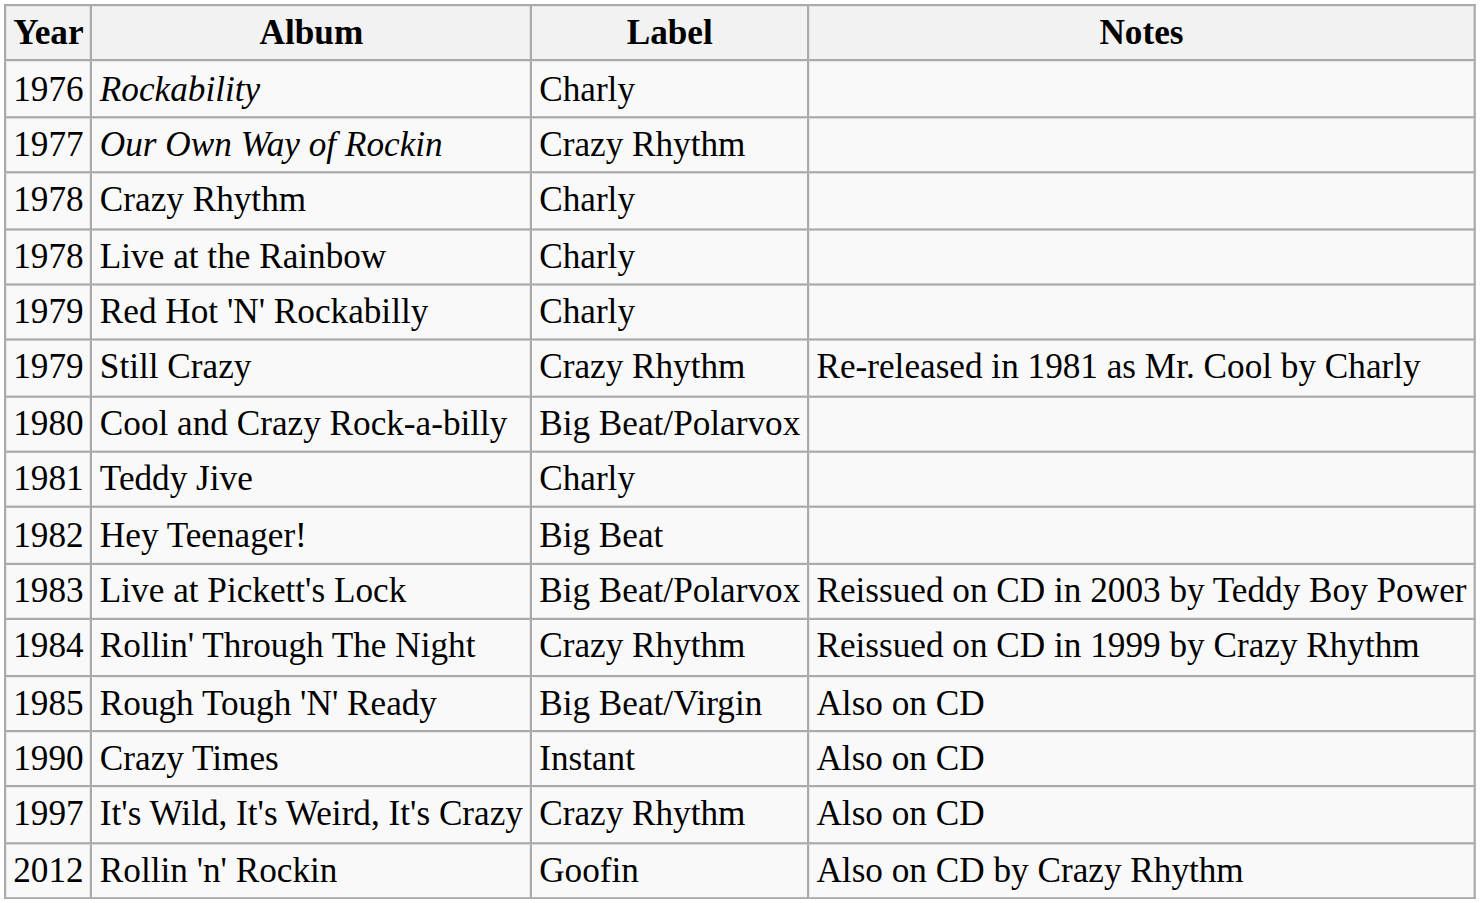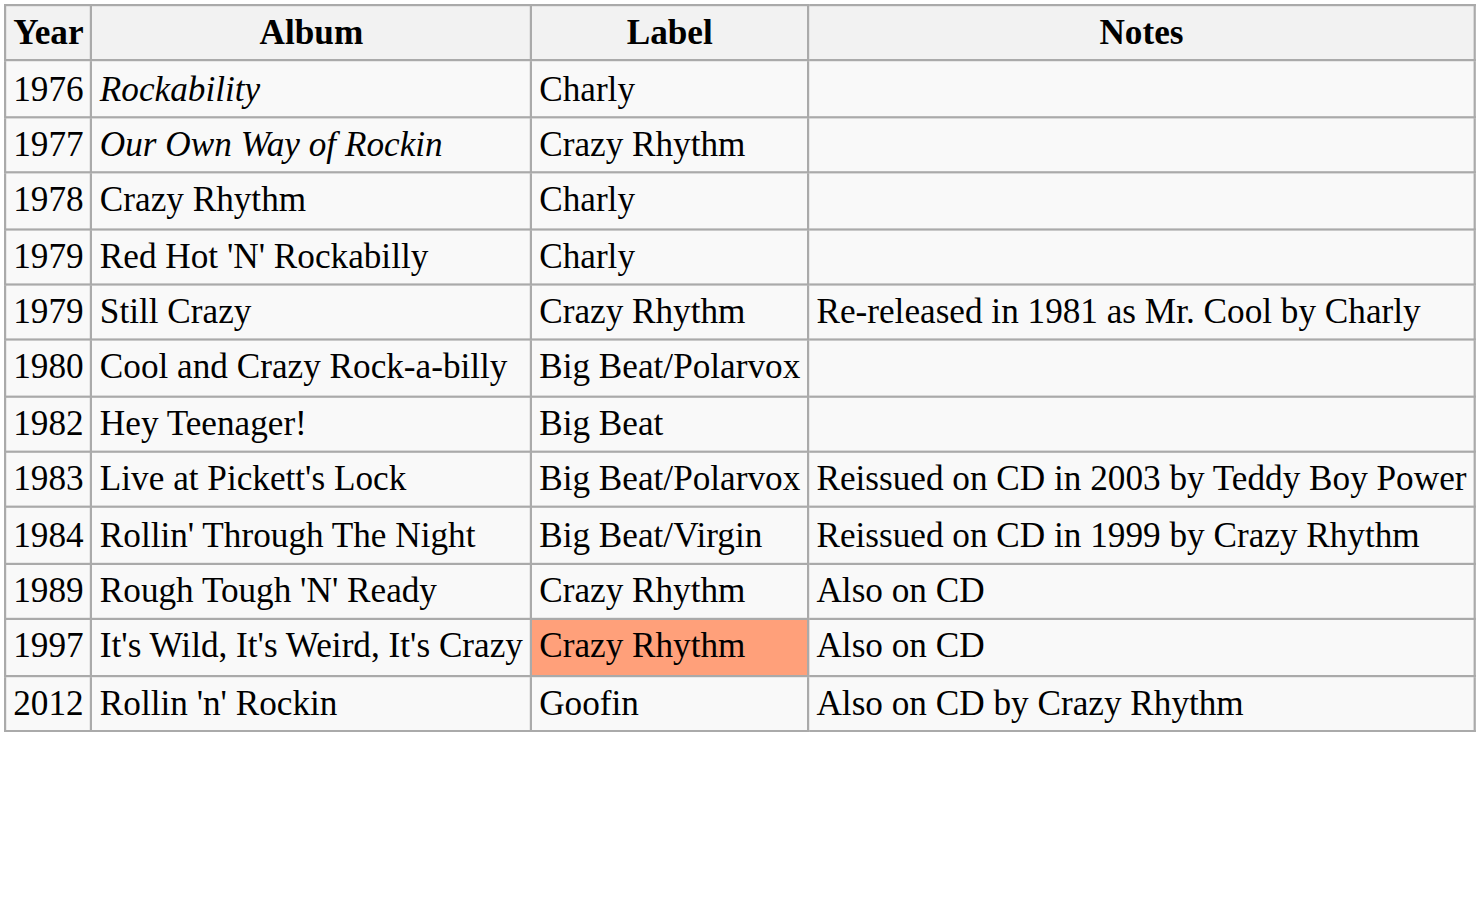- row: 1978 | Live at the Rainbow | Charly
- row: 1981 | Teddy Jive | Charly
Rollin' Through The Night | Label: Crazy Rhythm -> Big Beat/Virgin
Rough Tough 'N' Ready | Year: 1985 -> 1989
Rough Tough 'N' Ready | Label: Big Beat/Virgin -> Crazy Rhythm
- row: 1990 | Crazy Times | Instant | Also on CD
It's Wild, It's Weird, It's Crazy | Label: no background -> lightsalmon background
